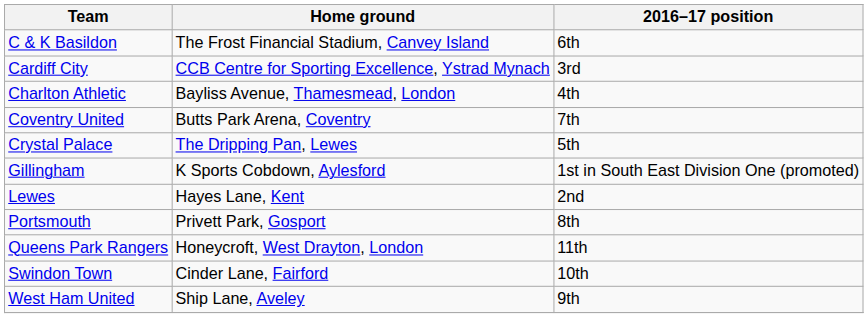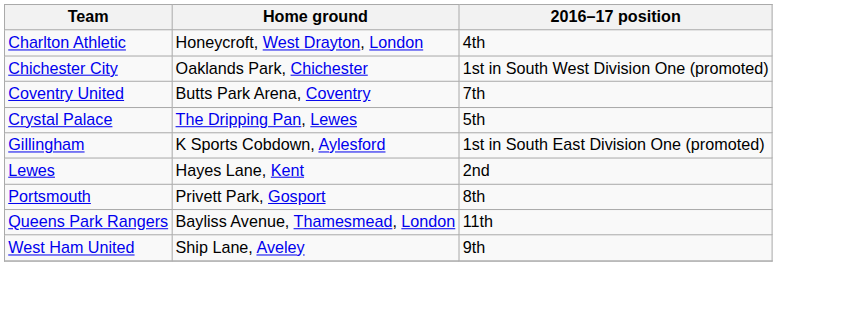- row: C & K Basildon | The Frost Financial Stadium, Canvey Island | 6th
- row: Cardiff City | CCB Centre for Sporting Excellence, Ystrad Mynach | 3rd
Charlton Athletic | Home ground: Bayliss Avenue, Thamesmead, London -> Honeycroft, West Drayton, London
+ row: Chichester City | Oaklands Park, Chichester | 1st in South West Division One (promoted)
Queens Park Rangers | Home ground: Honeycroft, West Drayton, London -> Bayliss Avenue, Thamesmead, London
- row: Swindon Town | Cinder Lane, Fairford | 10th
